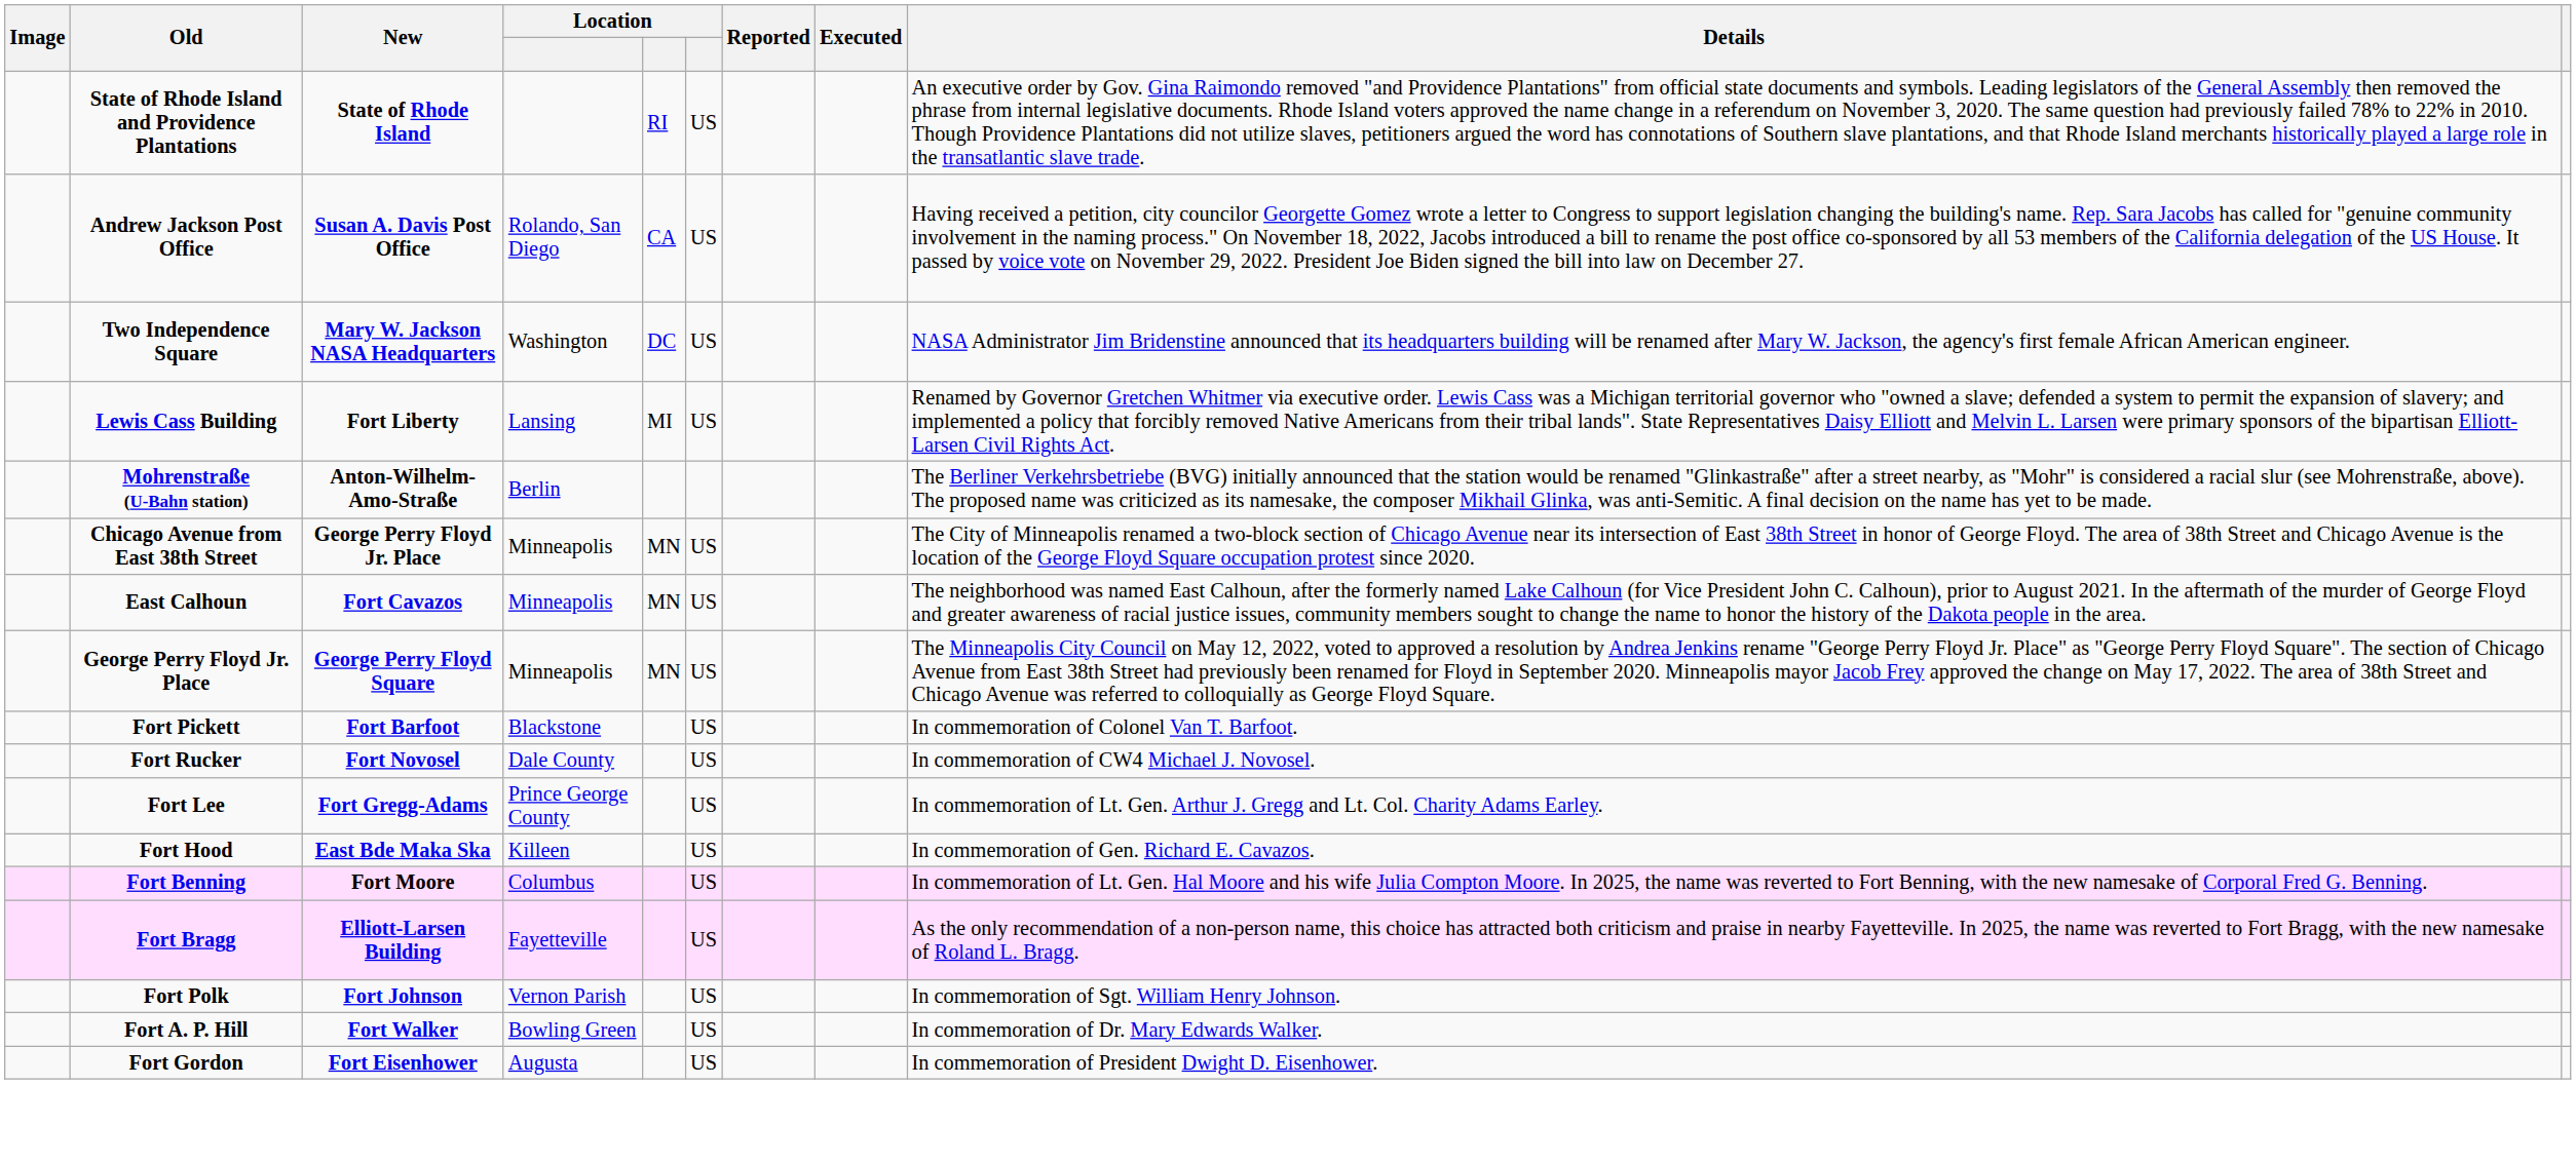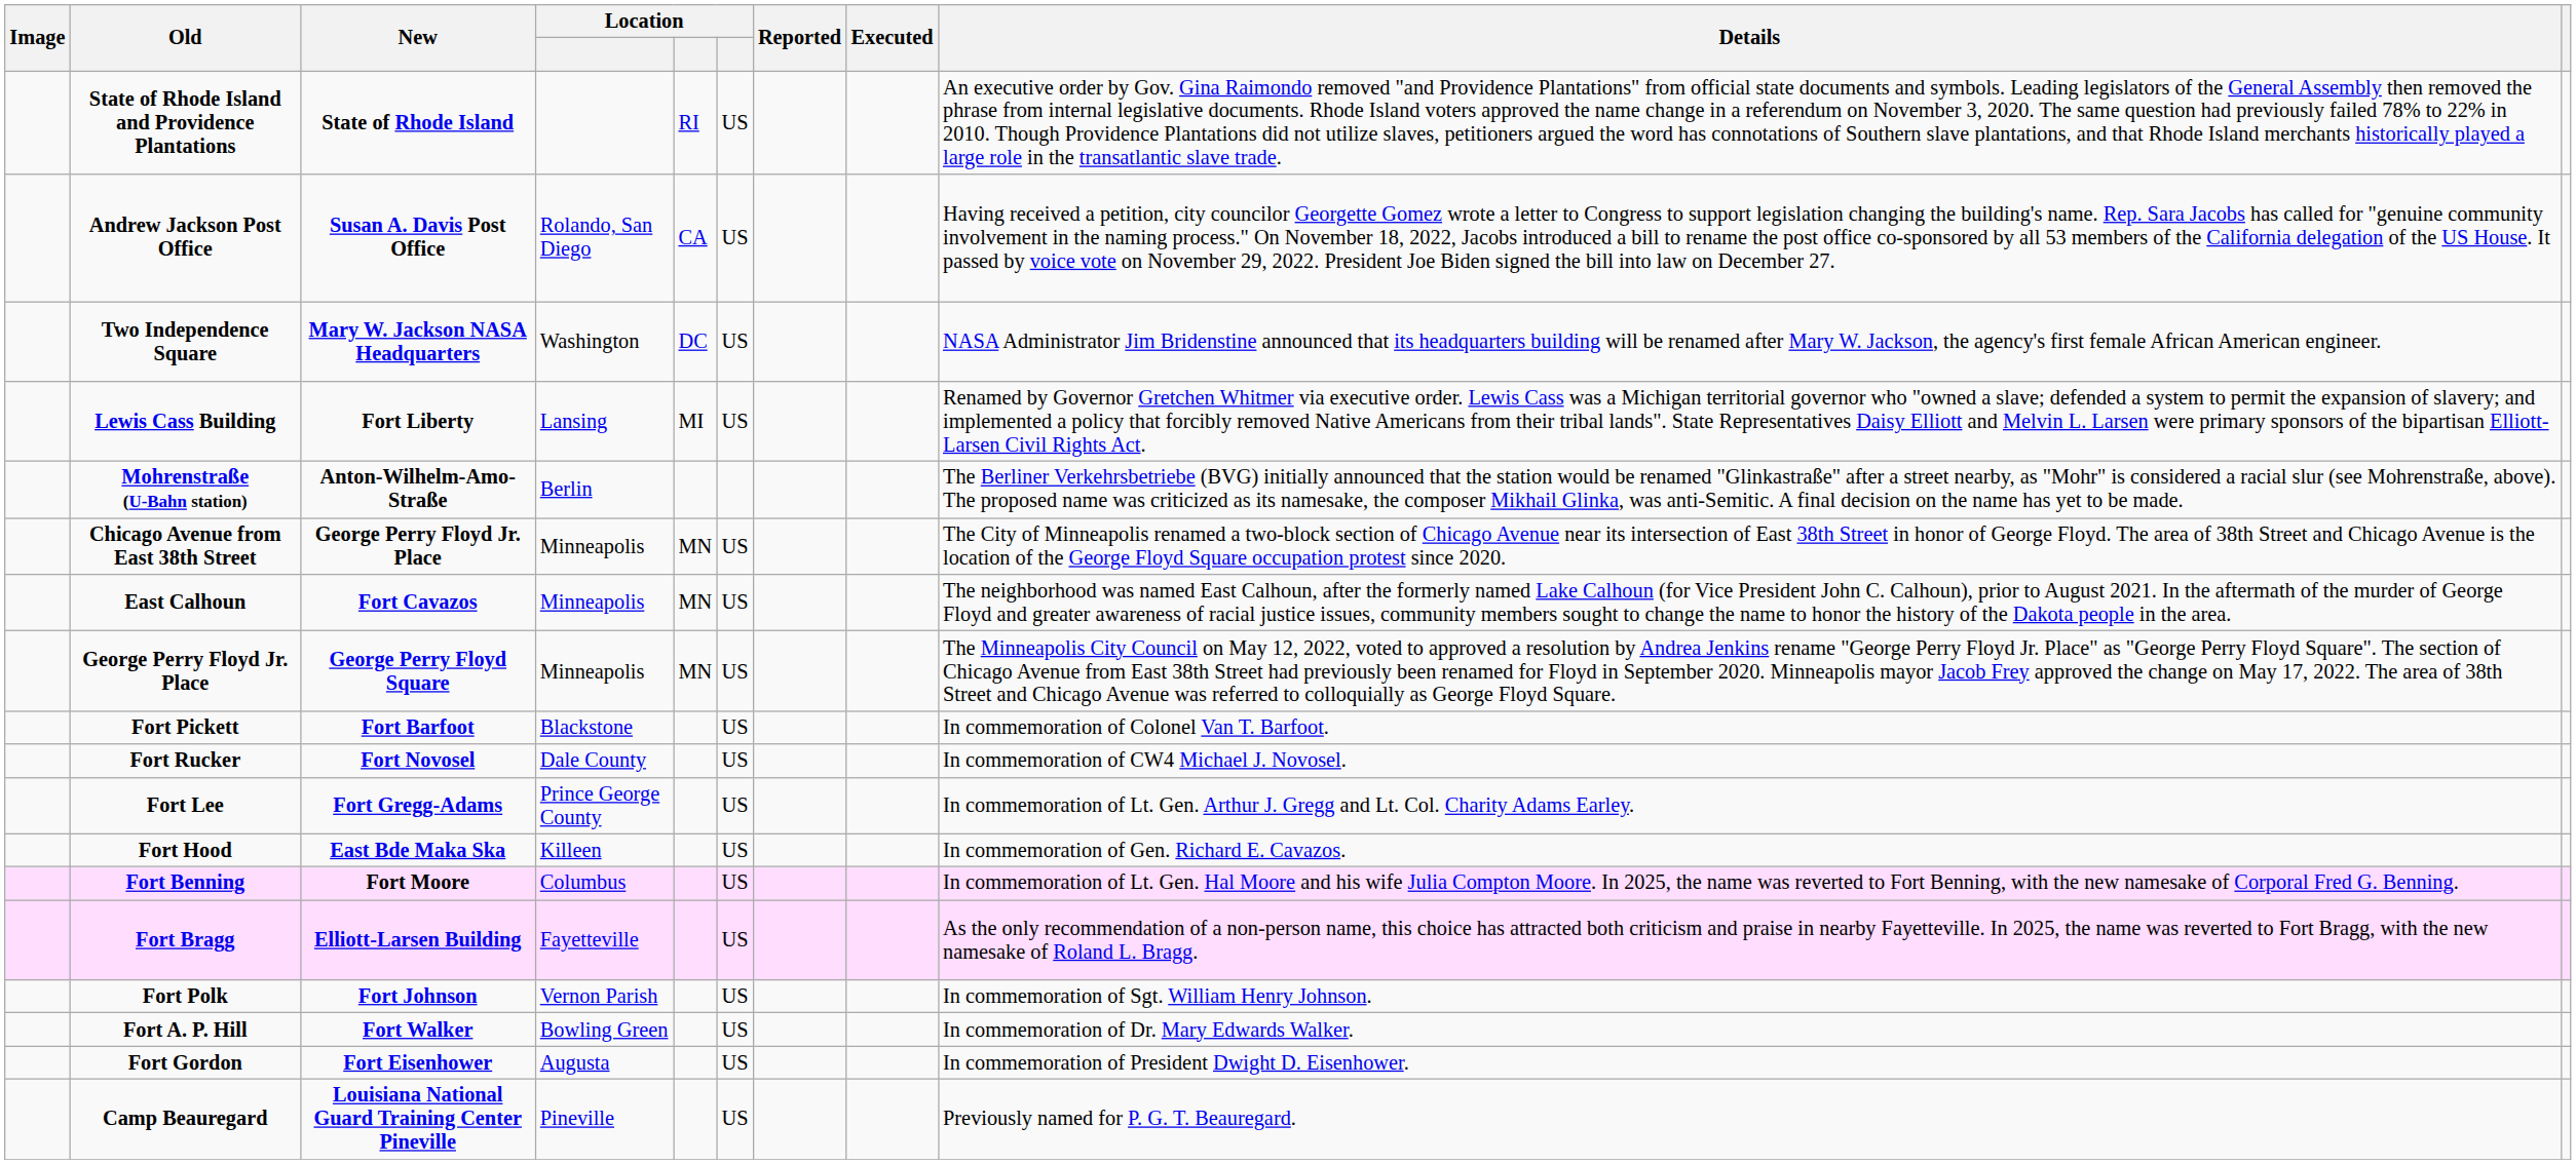+ row: Camp Beauregard | Louisiana National Guard Training Center Pineville | Pineville | US | Previously named for P. G. T. Beauregard.
